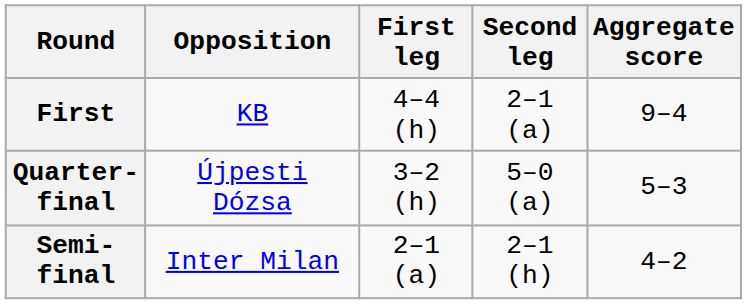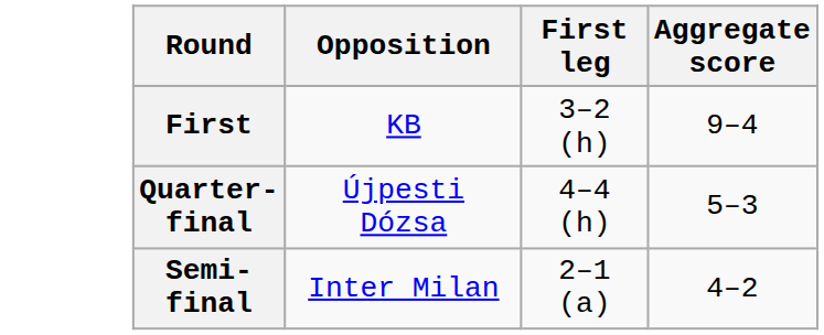- column: Second leg | 2–1 (a) | 5–0 (a) | 2–1 (h)
First | First leg: 4–4 (h) -> 3–2 (h)
Quarter-final | First leg: 3–2 (h) -> 4–4 (h)
